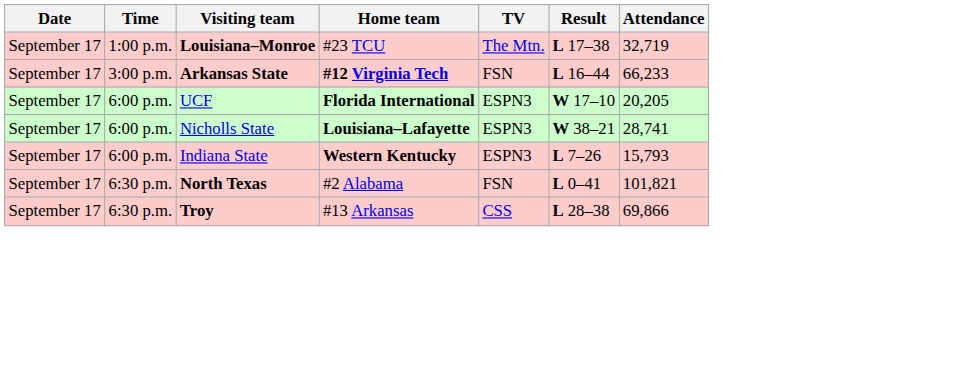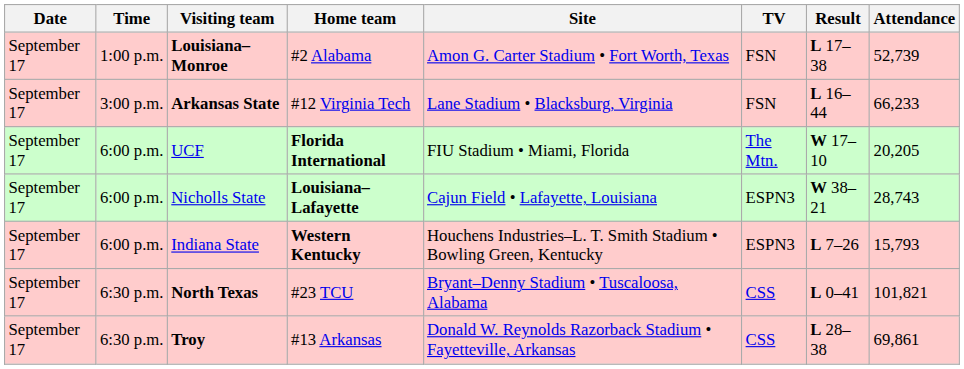+ column: Site | Amon G. Carter Stadium • Fort Worth, Texas | Lane Stadium • Blacksburg, Virginia | FIU Stadium • Miami, Florida | Cajun Field • Lafayette, Louisiana | Houchens Industries–L. T. Smith Stadium • Bowling Green, Kentucky | Bryant–Denny Stadium • Tuscaloosa, Alabama | Donald W. Reynolds Razorback Stadium • Fayetteville, Arkansas
Louisiana–Monroe | Home team: #23 TCU -> #2 Alabama
Louisiana–Monroe | TV: The Mtn. -> FSN
Louisiana–Monroe | Attendance: 32,719 -> 52,739
Arkansas State | Home team: bold -> normal
UCF | TV: ESPN3 -> The Mtn.
Nicholls State | Attendance: 28,741 -> 28,743
North Texas | Home team: #2 Alabama -> #23 TCU
North Texas | TV: FSN -> CSS
Troy | Attendance: 69,866 -> 69,861
